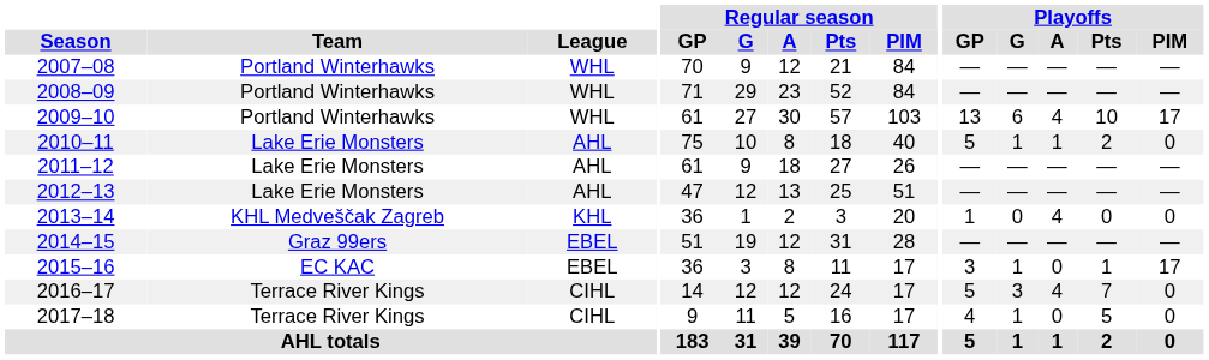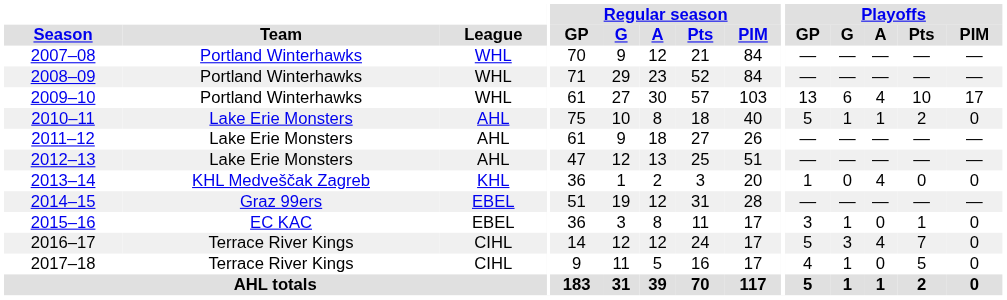2015–16 | Playoffs / PIM: 17 -> 0
